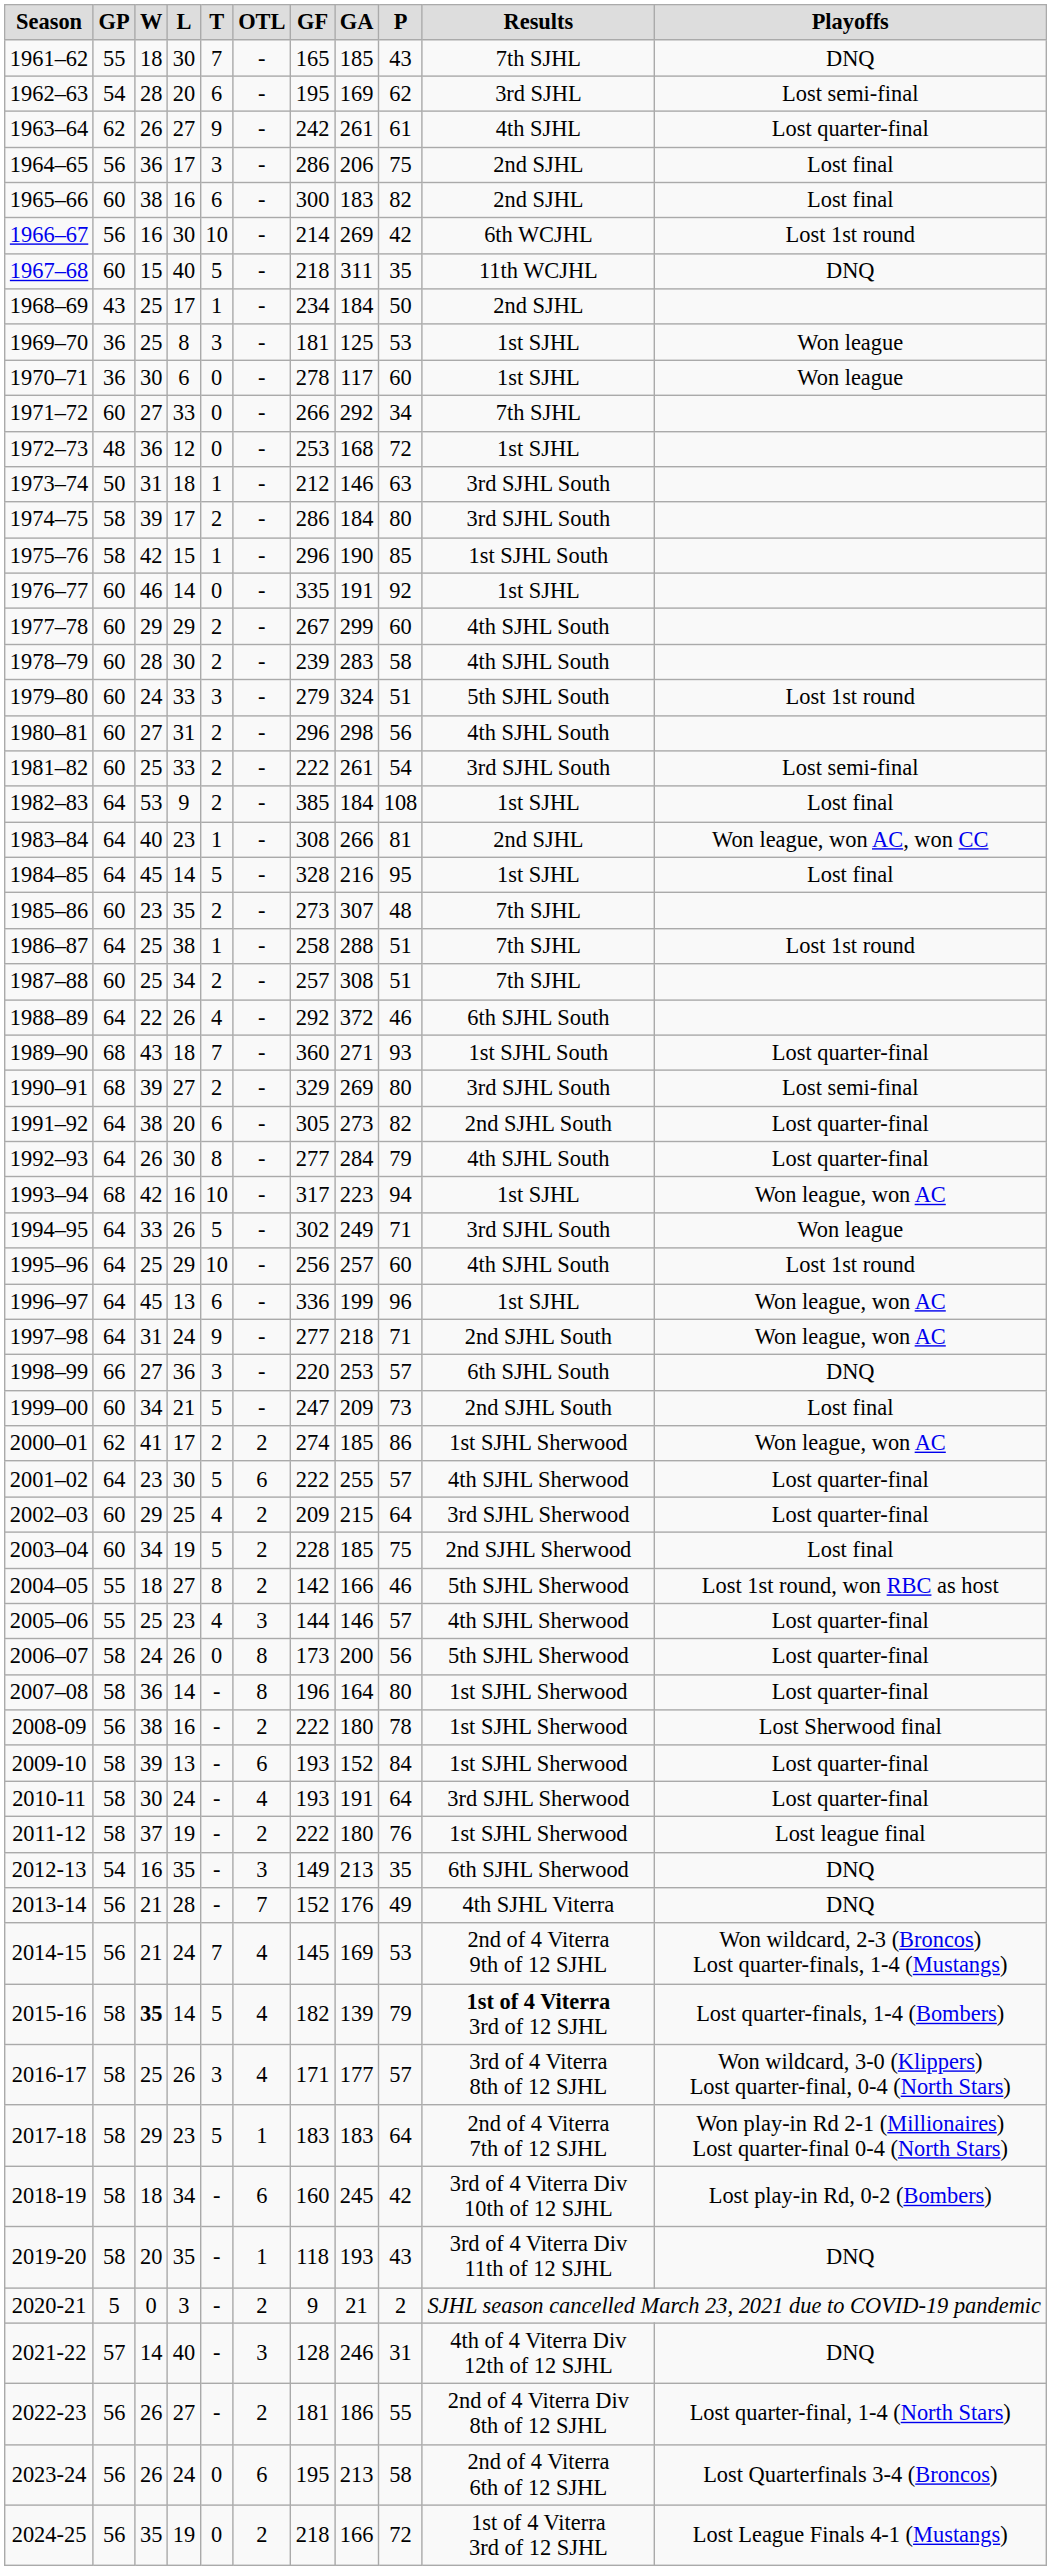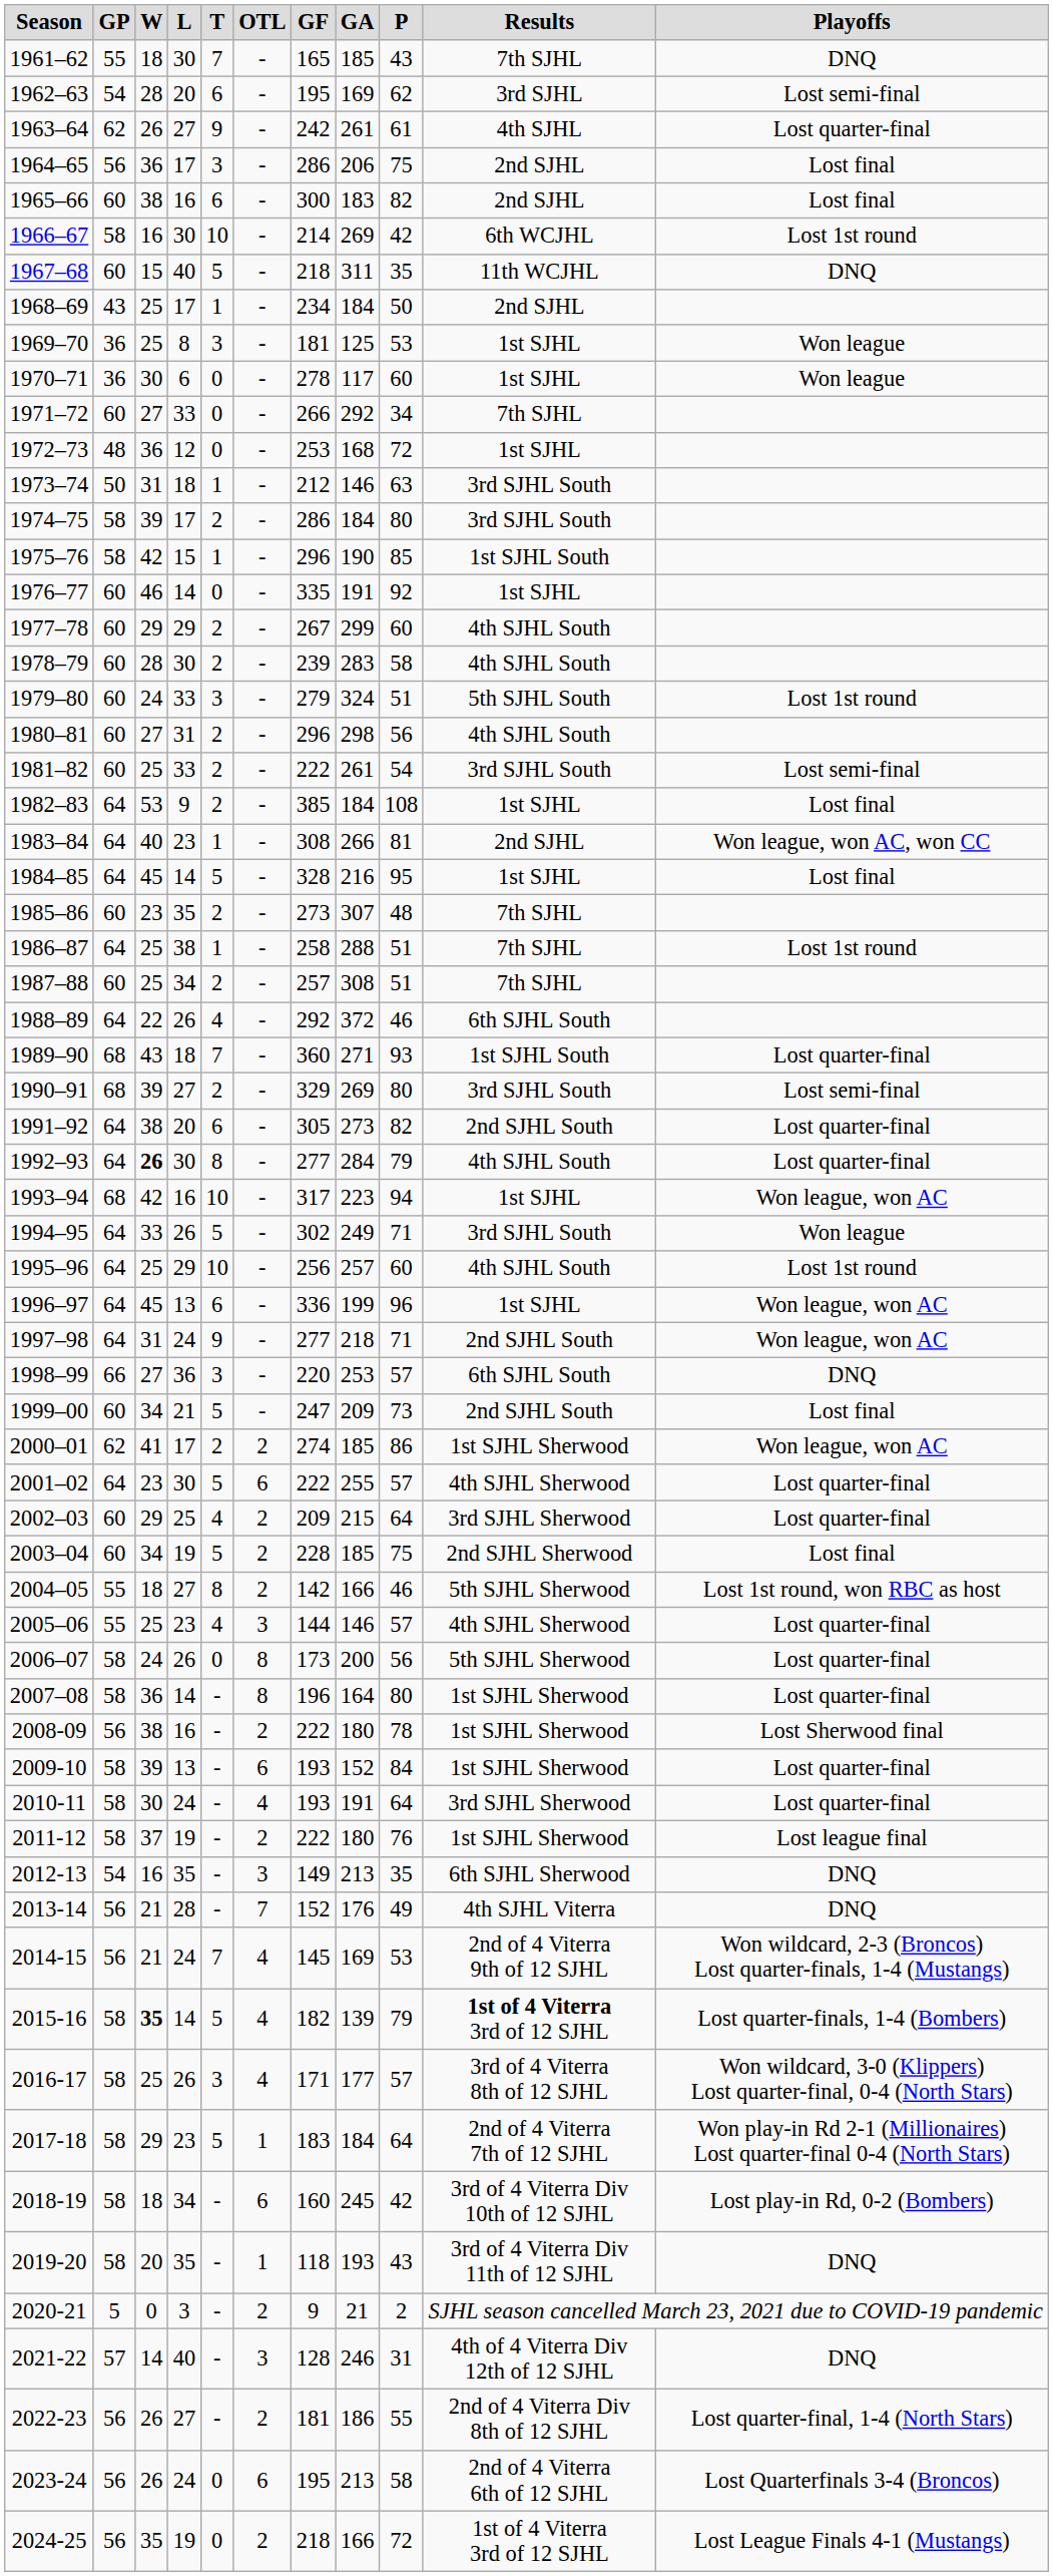1966–67 | GP: 56 -> 58
1992–93 | W: normal -> bold
2017-18 | GA: 183 -> 184
